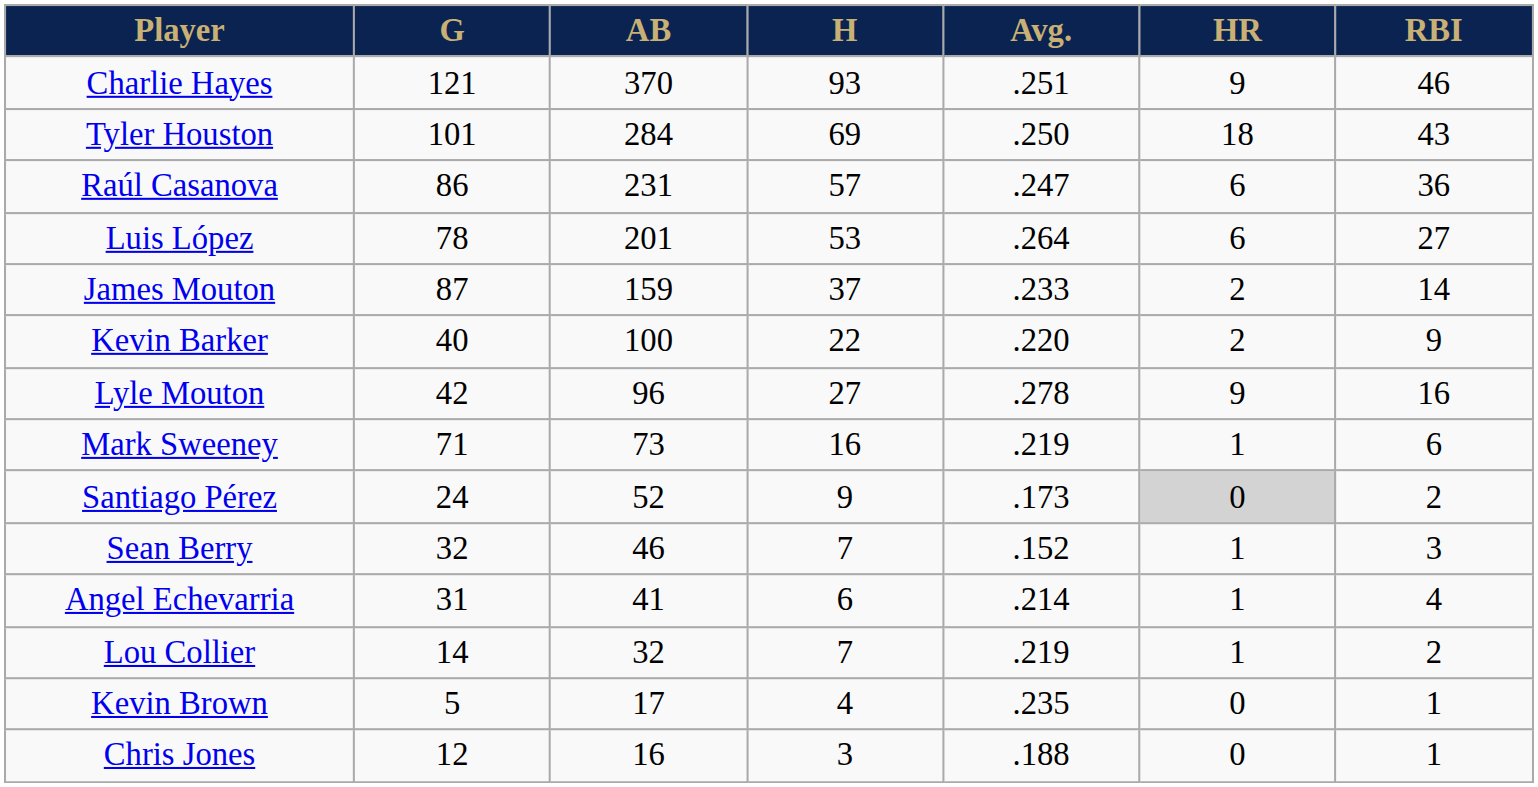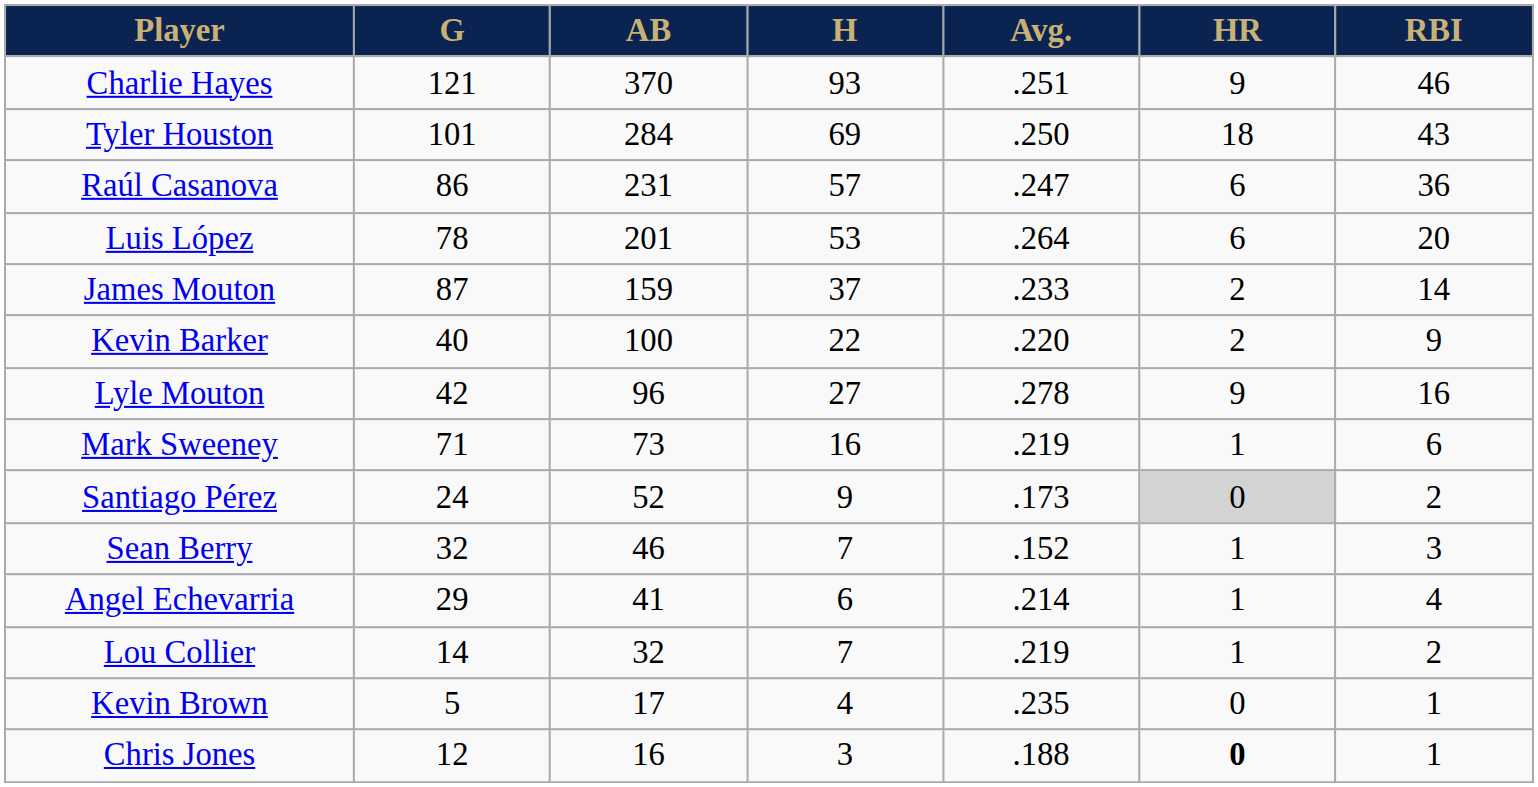Luis López | RBI: 27 -> 20
Angel Echevarria | G: 31 -> 29
Chris Jones | HR: normal -> bold
